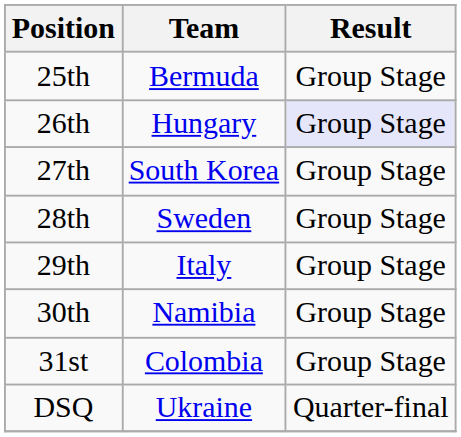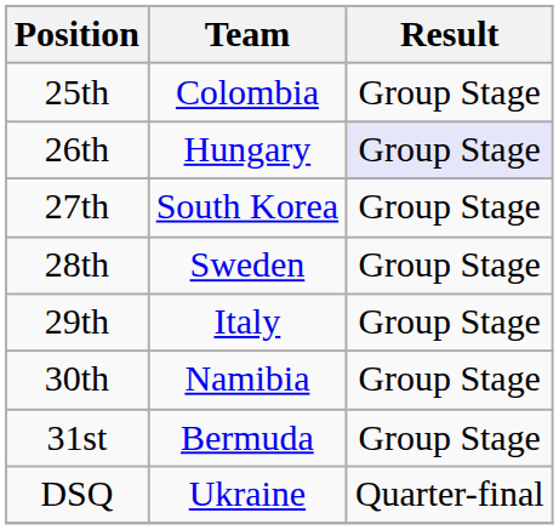25th | Team: Bermuda -> Colombia
31st | Team: Colombia -> Bermuda
